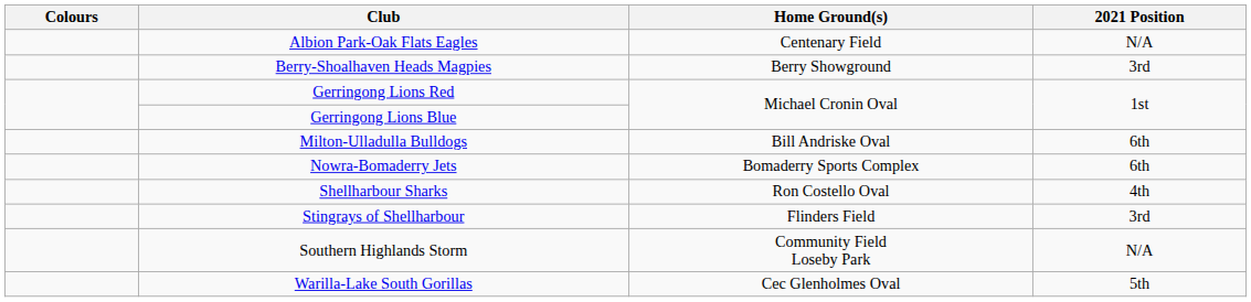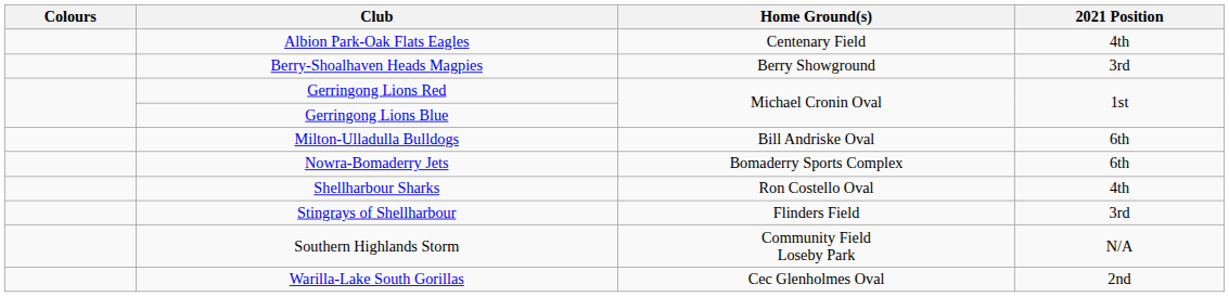Albion Park-Oak Flats Eagles | 2021 Position: N/A -> 4th
Warilla-Lake South Gorillas | 2021 Position: 5th -> 2nd
